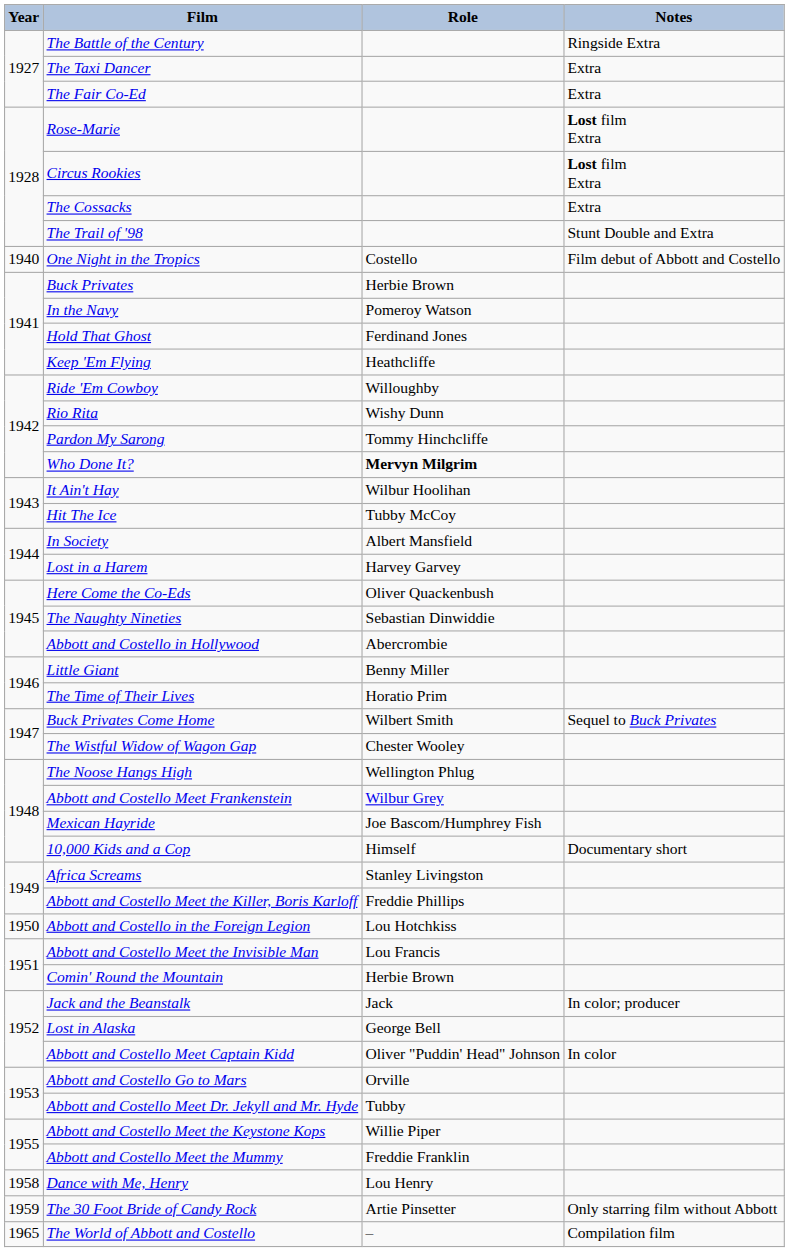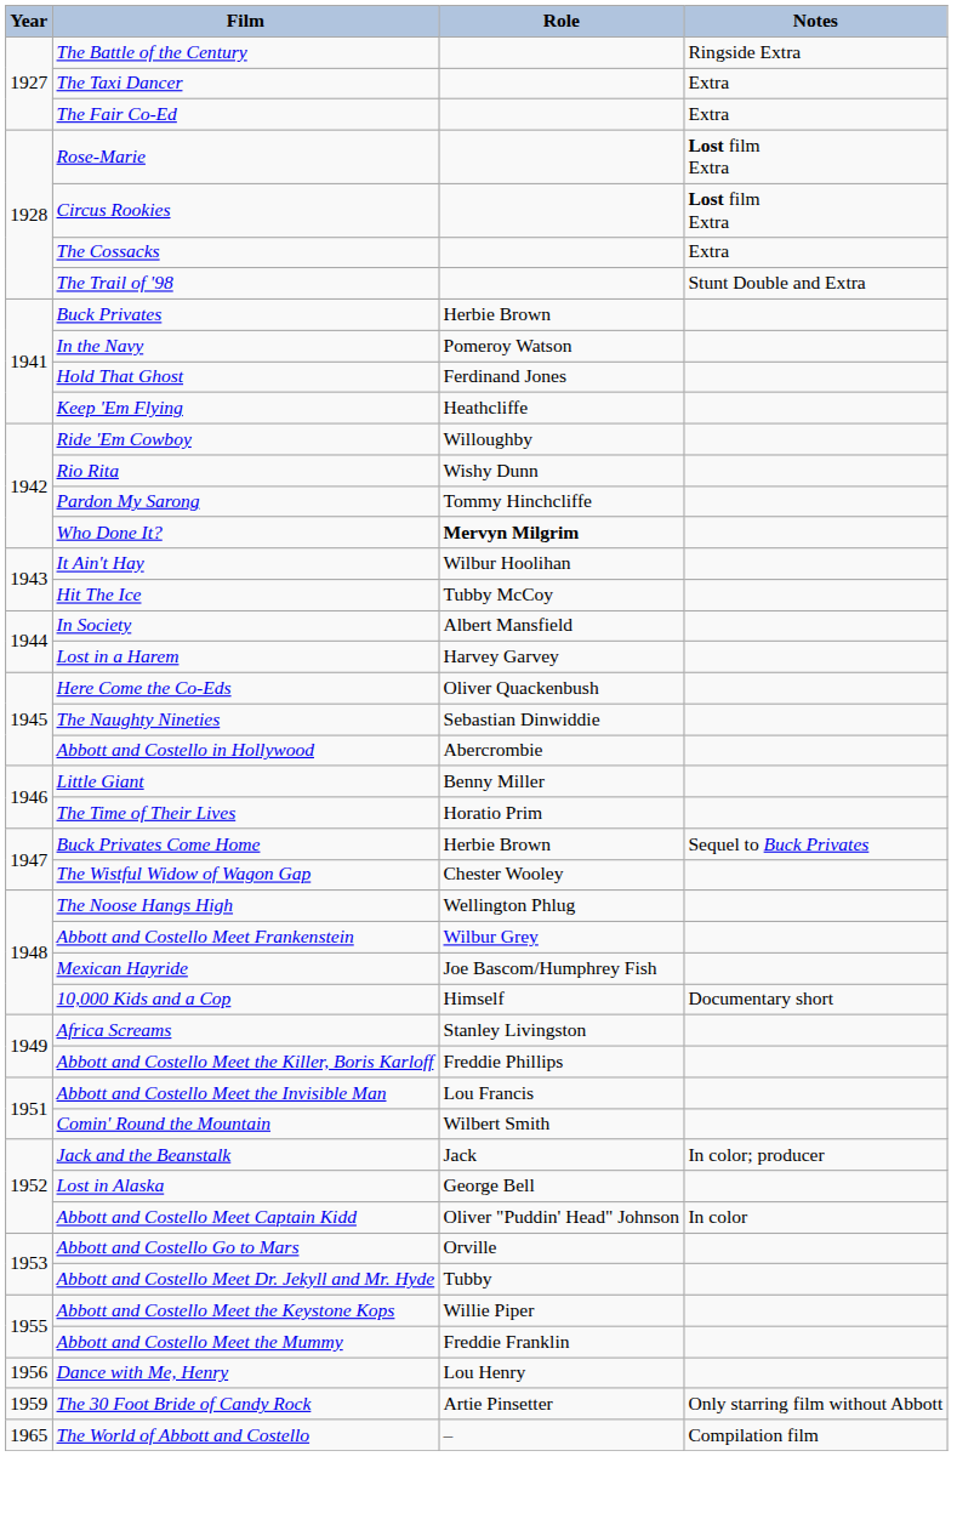- row: 1940 | One Night in the Tropics | Costello | Film debut of Abbott and Costello
Buck Privates Come Home | Role: Wilbert Smith -> Herbie Brown
- row: 1950 | Abbott and Costello in the Foreign Legion | Lou Hotchkiss
Comin' Round the Mountain | Role: Herbie Brown -> Wilbert Smith
Dance with Me, Henry | Year: 1958 -> 1956
